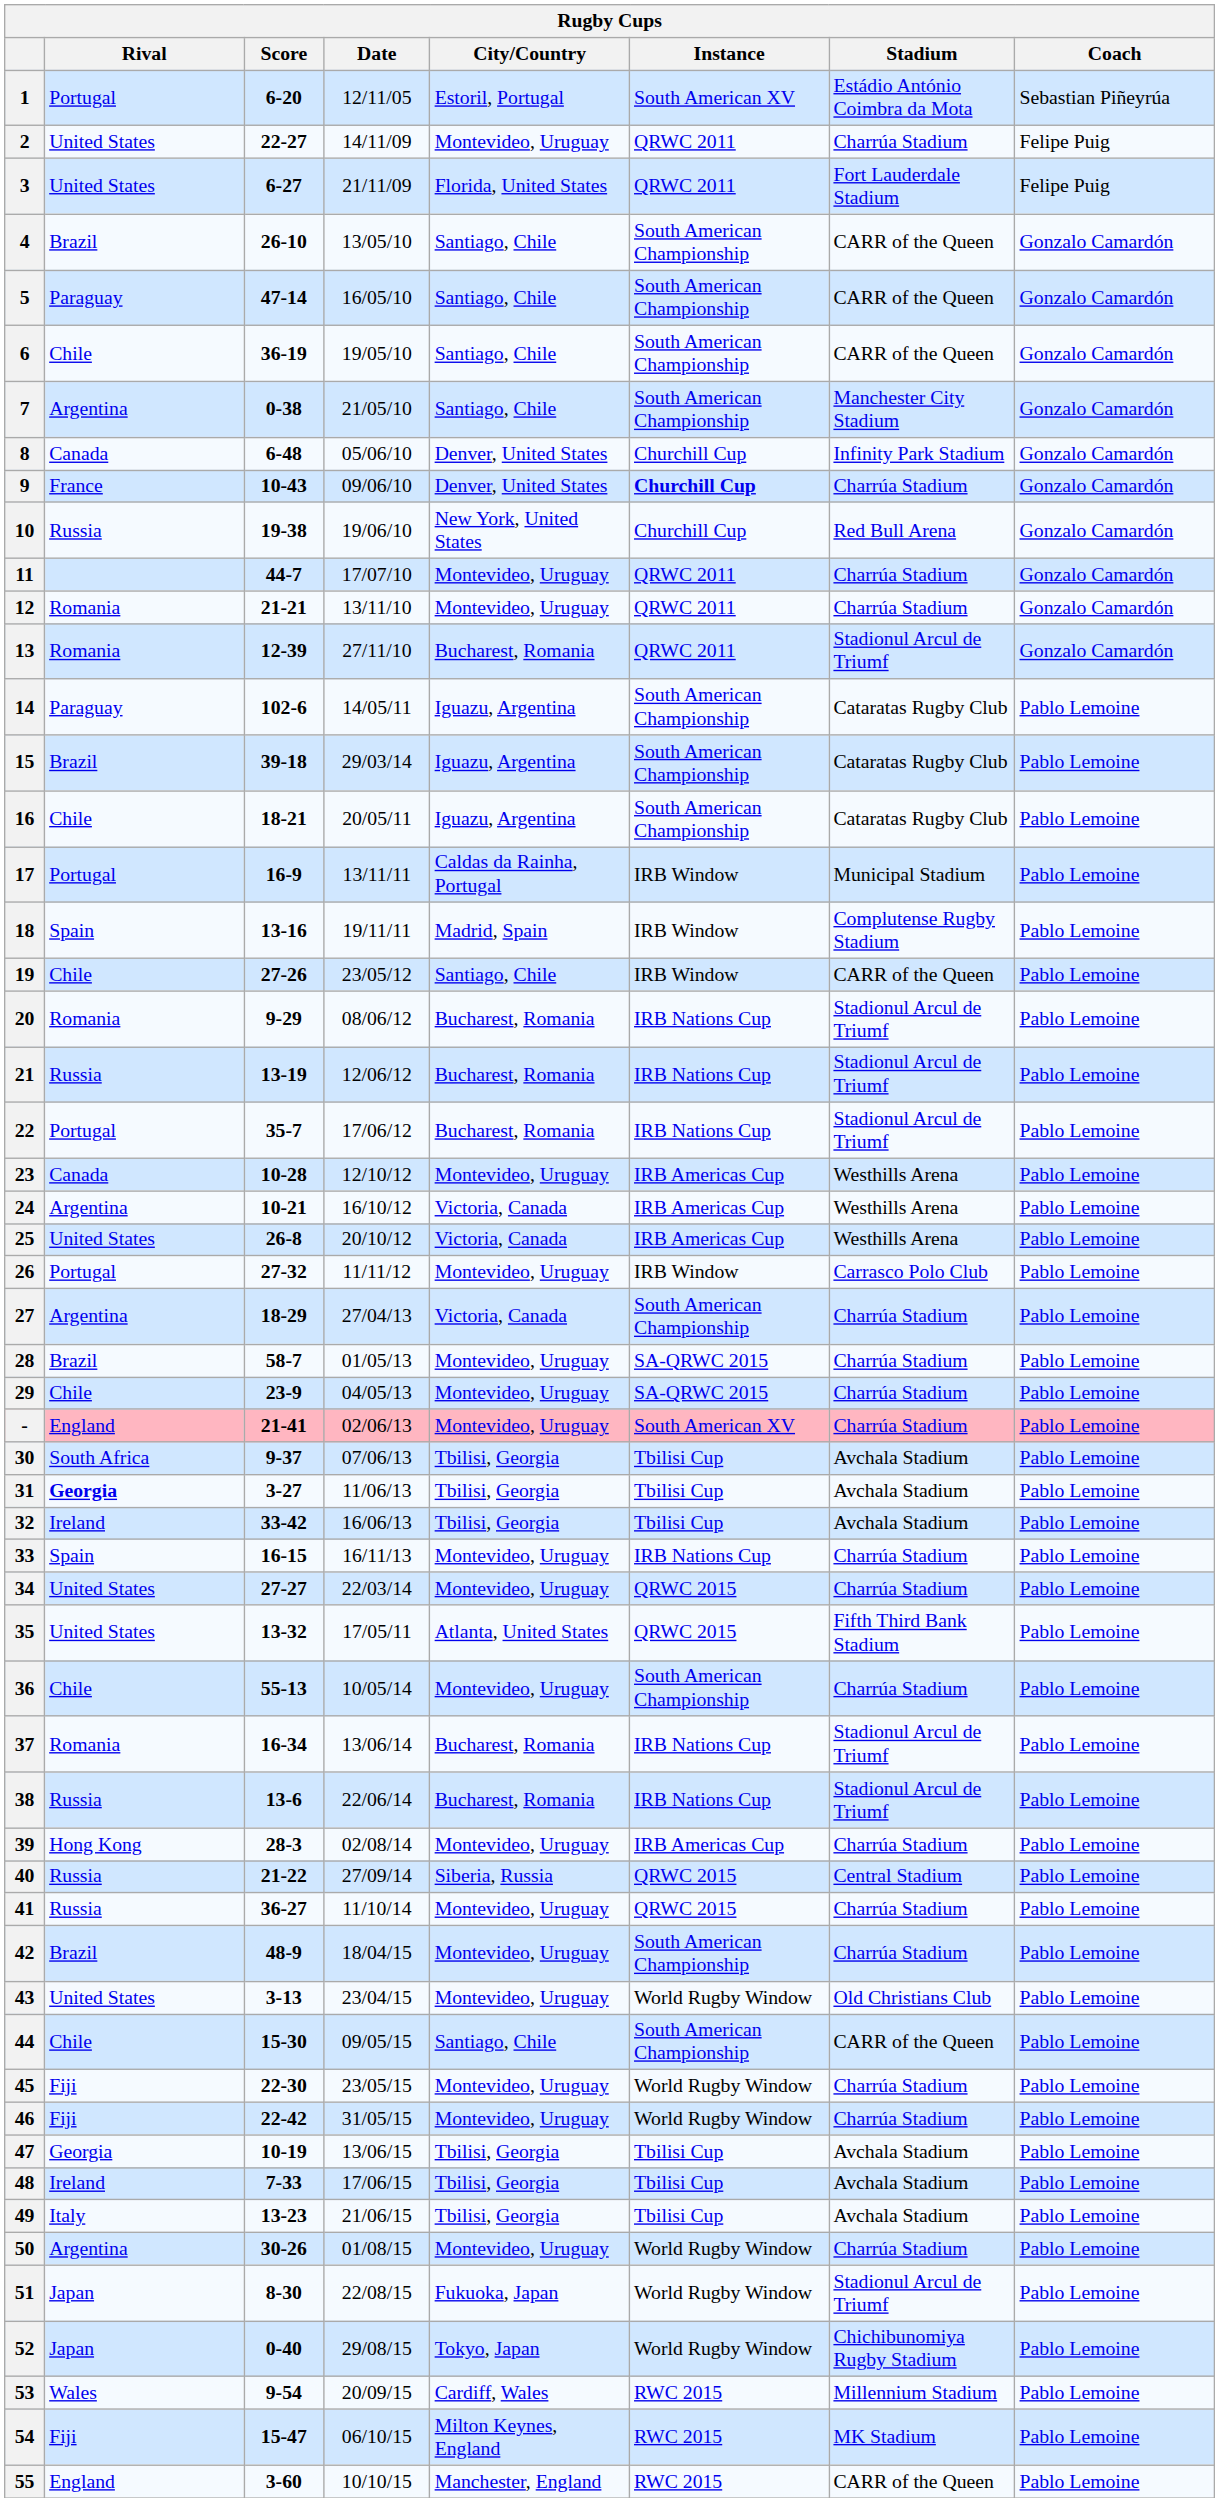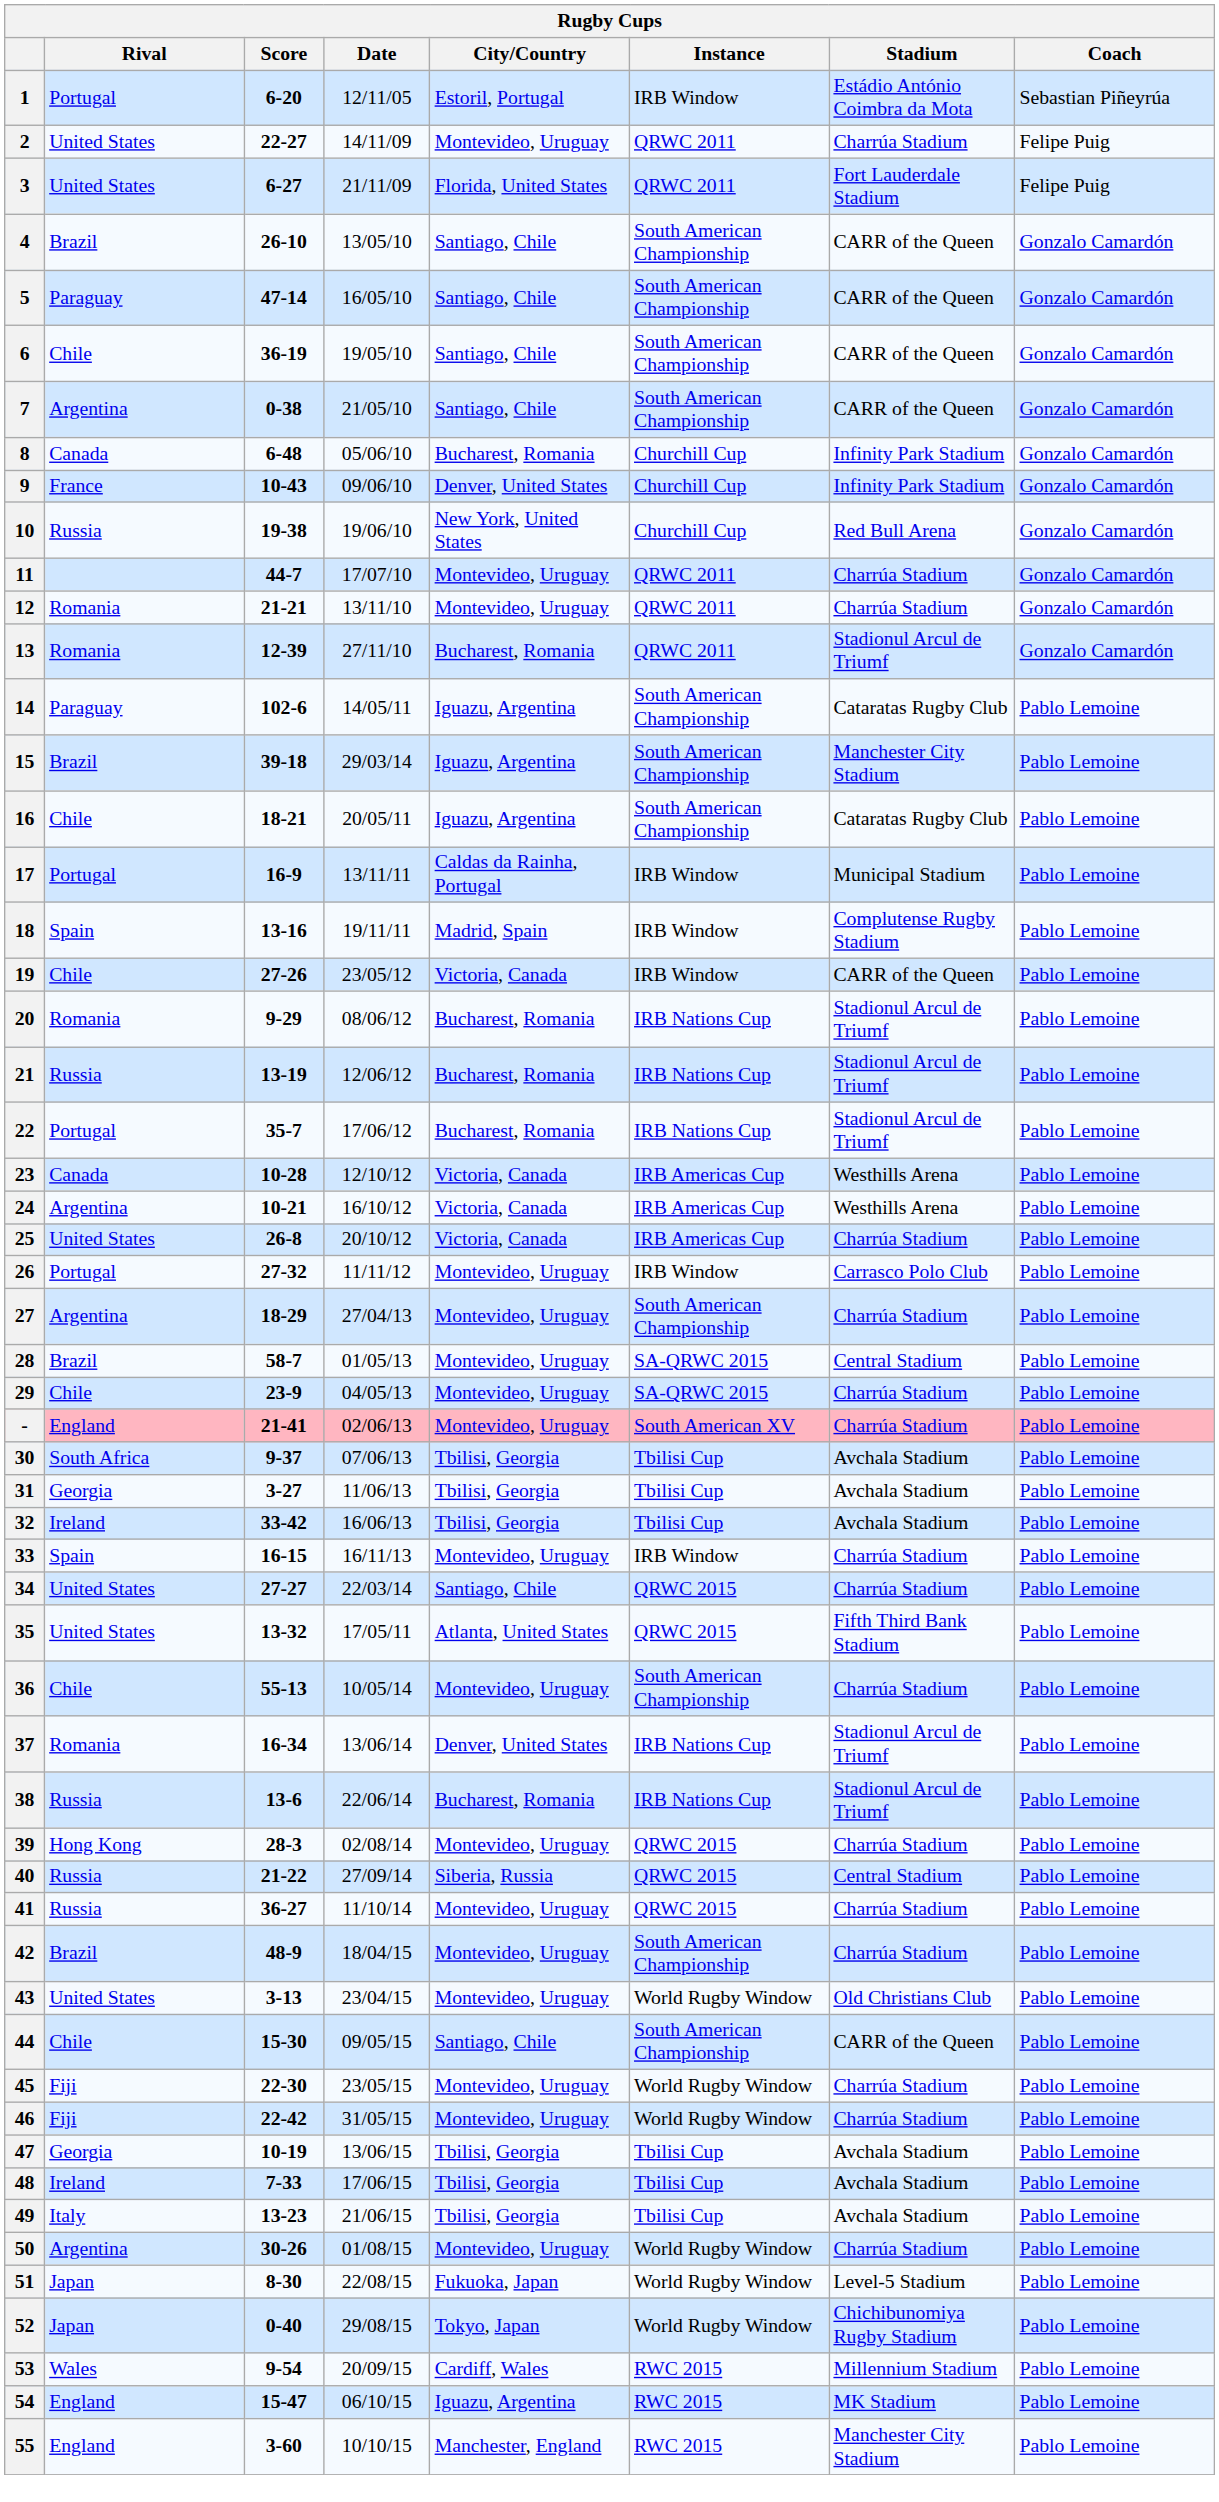1 | Instance: South American XV -> IRB Window
7 | Stadium: Manchester City Stadium -> CARR of the Queen
8 | City/Country: Denver, United States -> Bucharest, Romania
9 | Instance: bold -> normal
9 | Stadium: Charrúa Stadium -> Infinity Park Stadium
15 | Stadium: Cataratas Rugby Club -> Manchester City Stadium
19 | City/Country: Santiago, Chile -> Victoria, Canada
23 | City/Country: Montevideo, Uruguay -> Victoria, Canada
25 | Stadium: Westhills Arena -> Charrúa Stadium
27 | City/Country: Victoria, Canada -> Montevideo, Uruguay
28 | Stadium: Charrúa Stadium -> Central Stadium
31 | Rival: bold -> normal
33 | Instance: IRB Nations Cup -> IRB Window
34 | City/Country: Montevideo, Uruguay -> Santiago, Chile
37 | City/Country: Bucharest, Romania -> Denver, United States
39 | Instance: IRB Americas Cup -> QRWC 2015
51 | Stadium: Stadionul Arcul de Triumf -> Level-5 Stadium
54 | Rival: Fiji -> England
54 | City/Country: Milton Keynes, England -> Iguazu, Argentina
55 | Stadium: CARR of the Queen -> Manchester City Stadium
